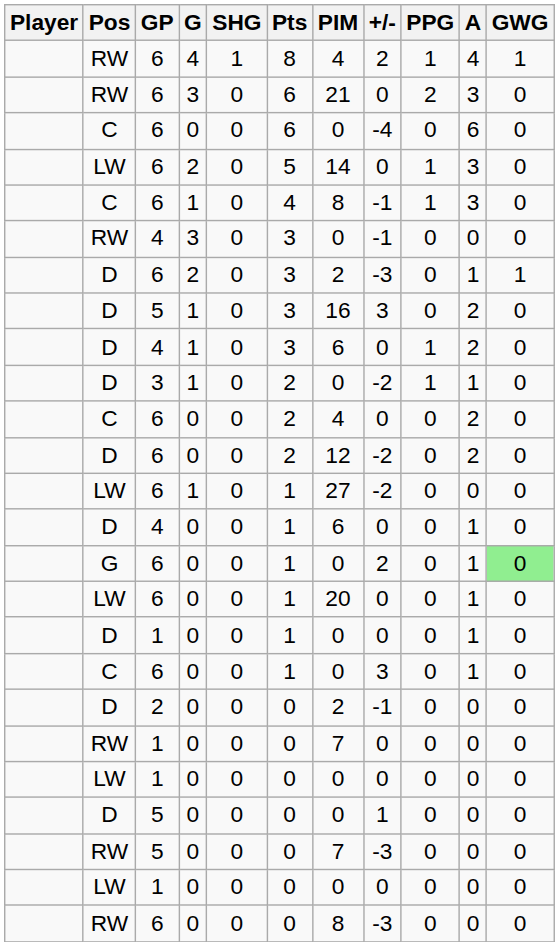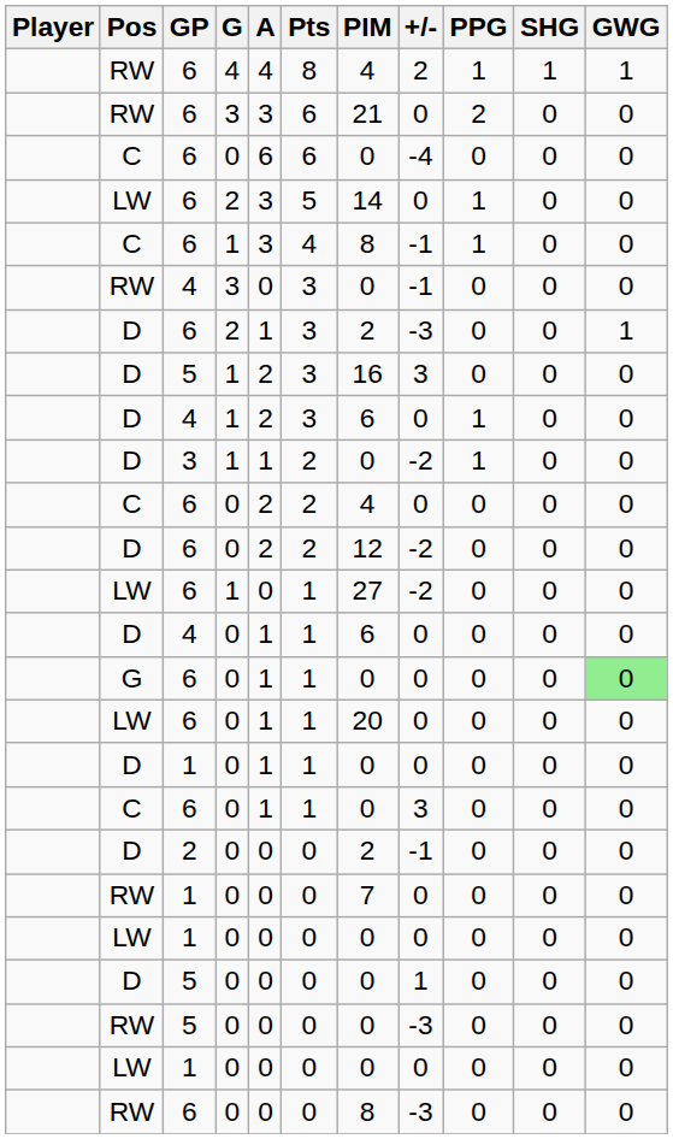columns swapped: A <-> SHG
G / 6 | +/-: 2 -> 0
RW / 5 | PIM: 7 -> 0
